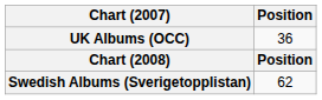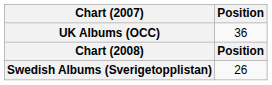Swedish Albums (Sverigetopplistan) | Position: 62 -> 26
